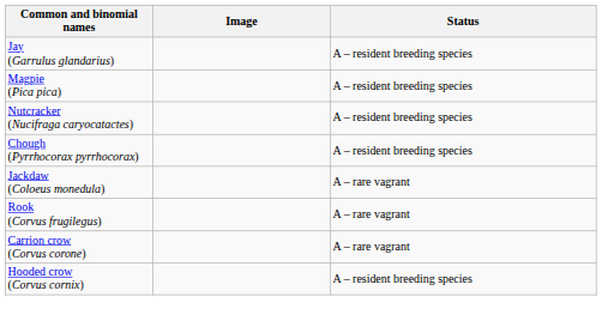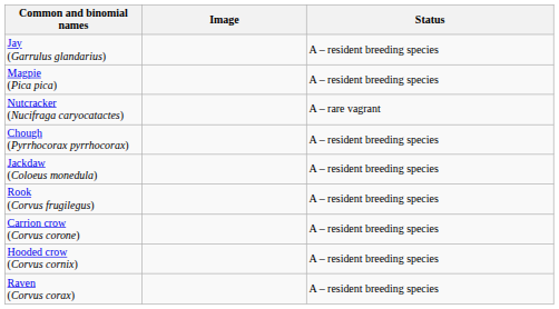Nutcracker (Nucifraga caryocatactes) | Status: A – resident breeding species -> A – rare vagrant
Jackdaw (Coloeus monedula) | Status: A – rare vagrant -> A – resident breeding species
Rook (Corvus frugilegus) | Status: A – rare vagrant -> A – resident breeding species
Carrion crow (Corvus corone) | Status: A – rare vagrant -> A – resident breeding species
+ row: Raven (Corvus corax) | A – resident breeding species
